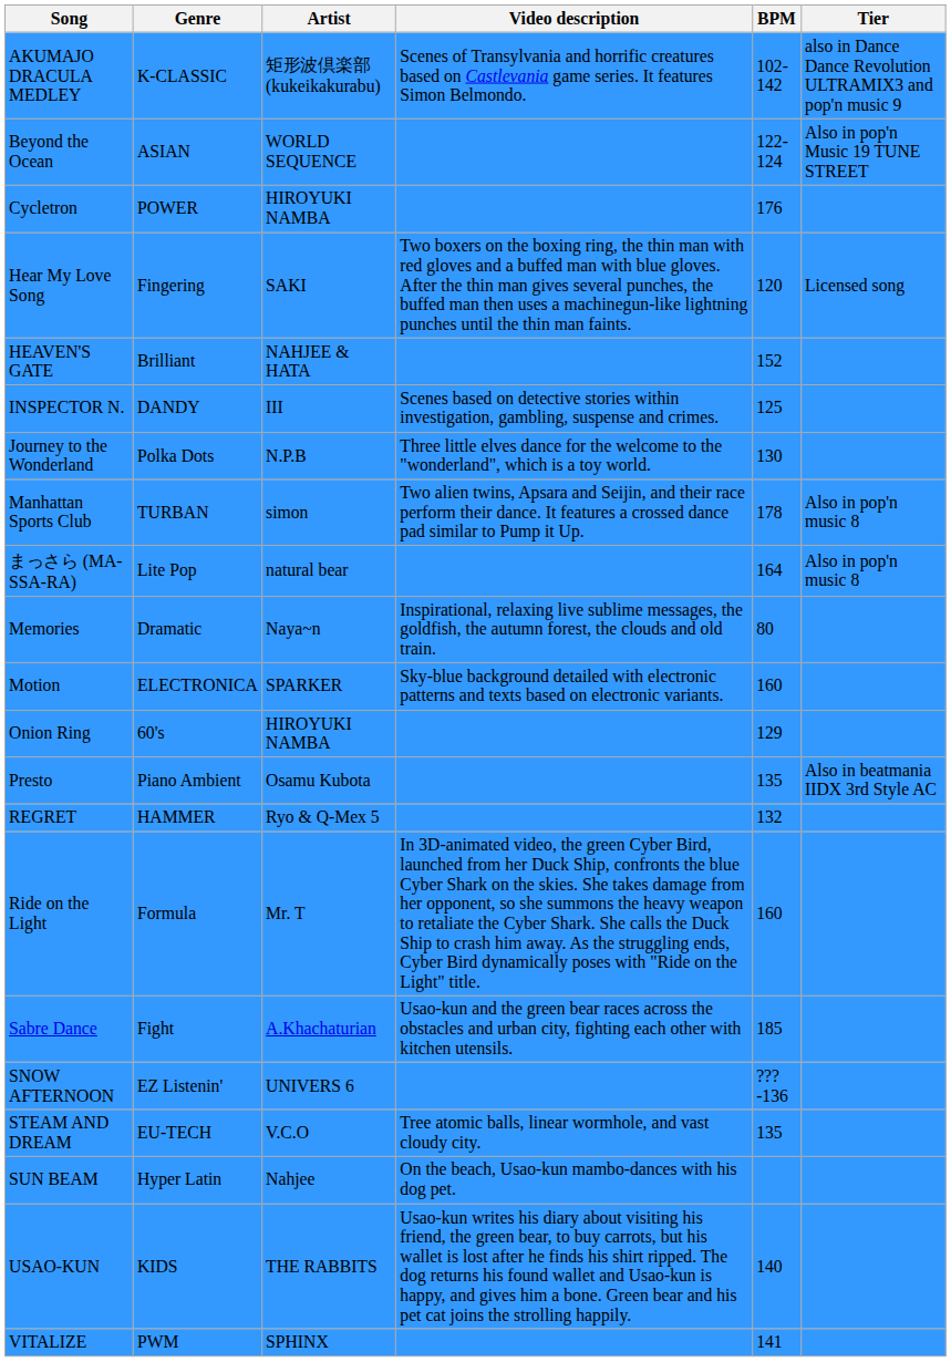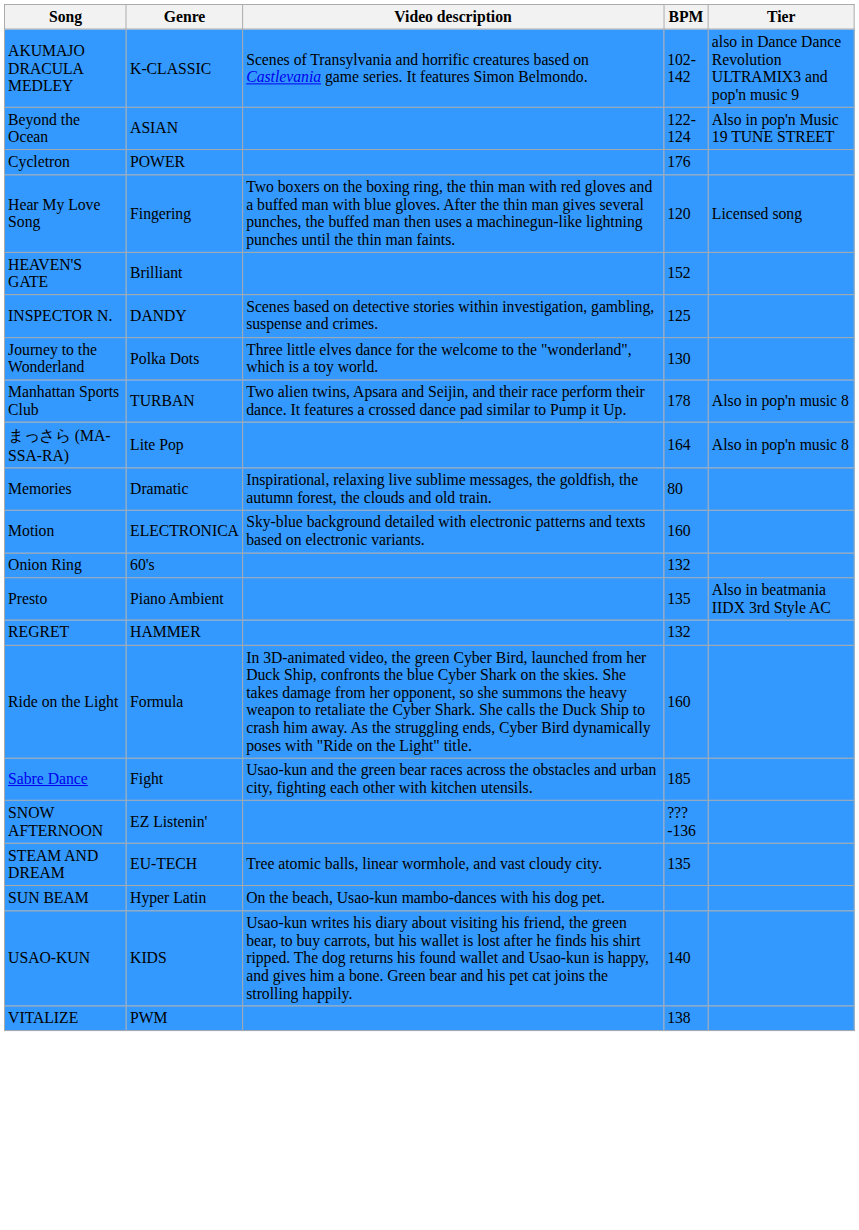- column: Artist | 矩形波倶楽部 (kukeikakurabu) | WORLD SEQUENCE | HIROYUKI NAMBA | SAKI | NAHJEE & HATA | III | N.P.B | simon | natural bear | Naya~n | SPARKER | HIROYUKI NAMBA | Osamu Kubota | Ryo & Q-Mex 5 | Mr. T | A.Khachaturian | UNIVERS 6 | V.C.O | Nahjee | THE RABBITS | SPHINX
Onion Ring | BPM: 129 -> 132
VITALIZE | BPM: 141 -> 138
